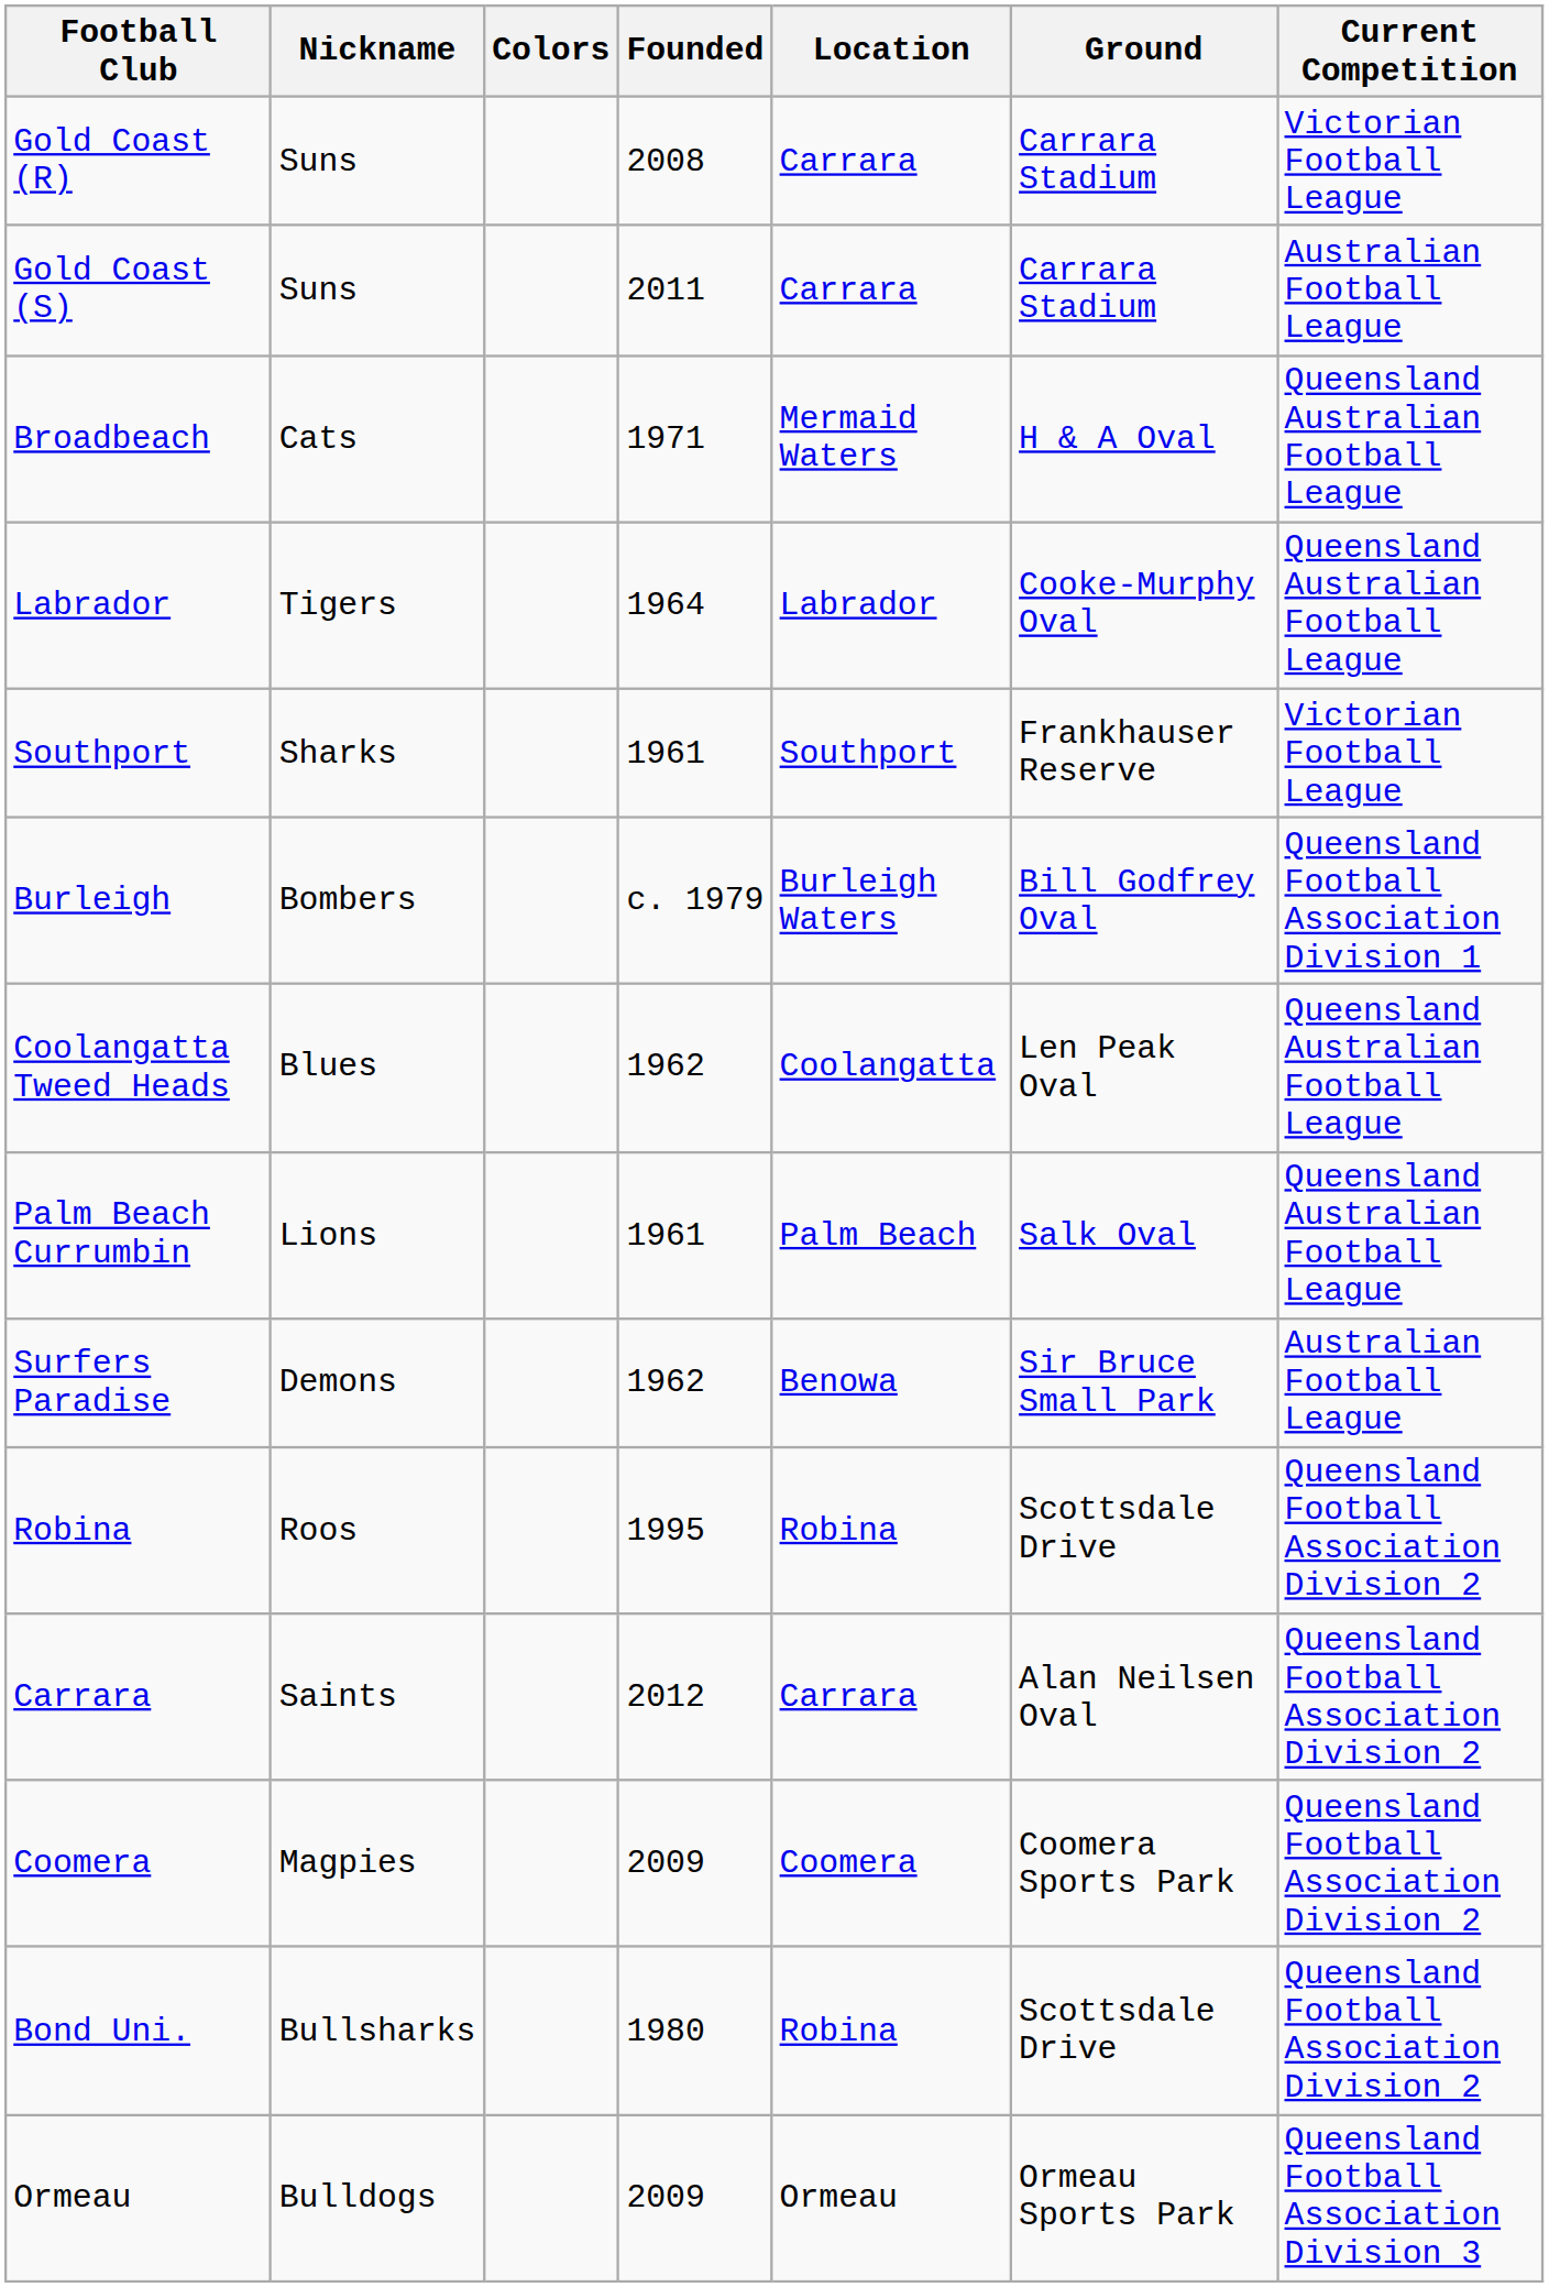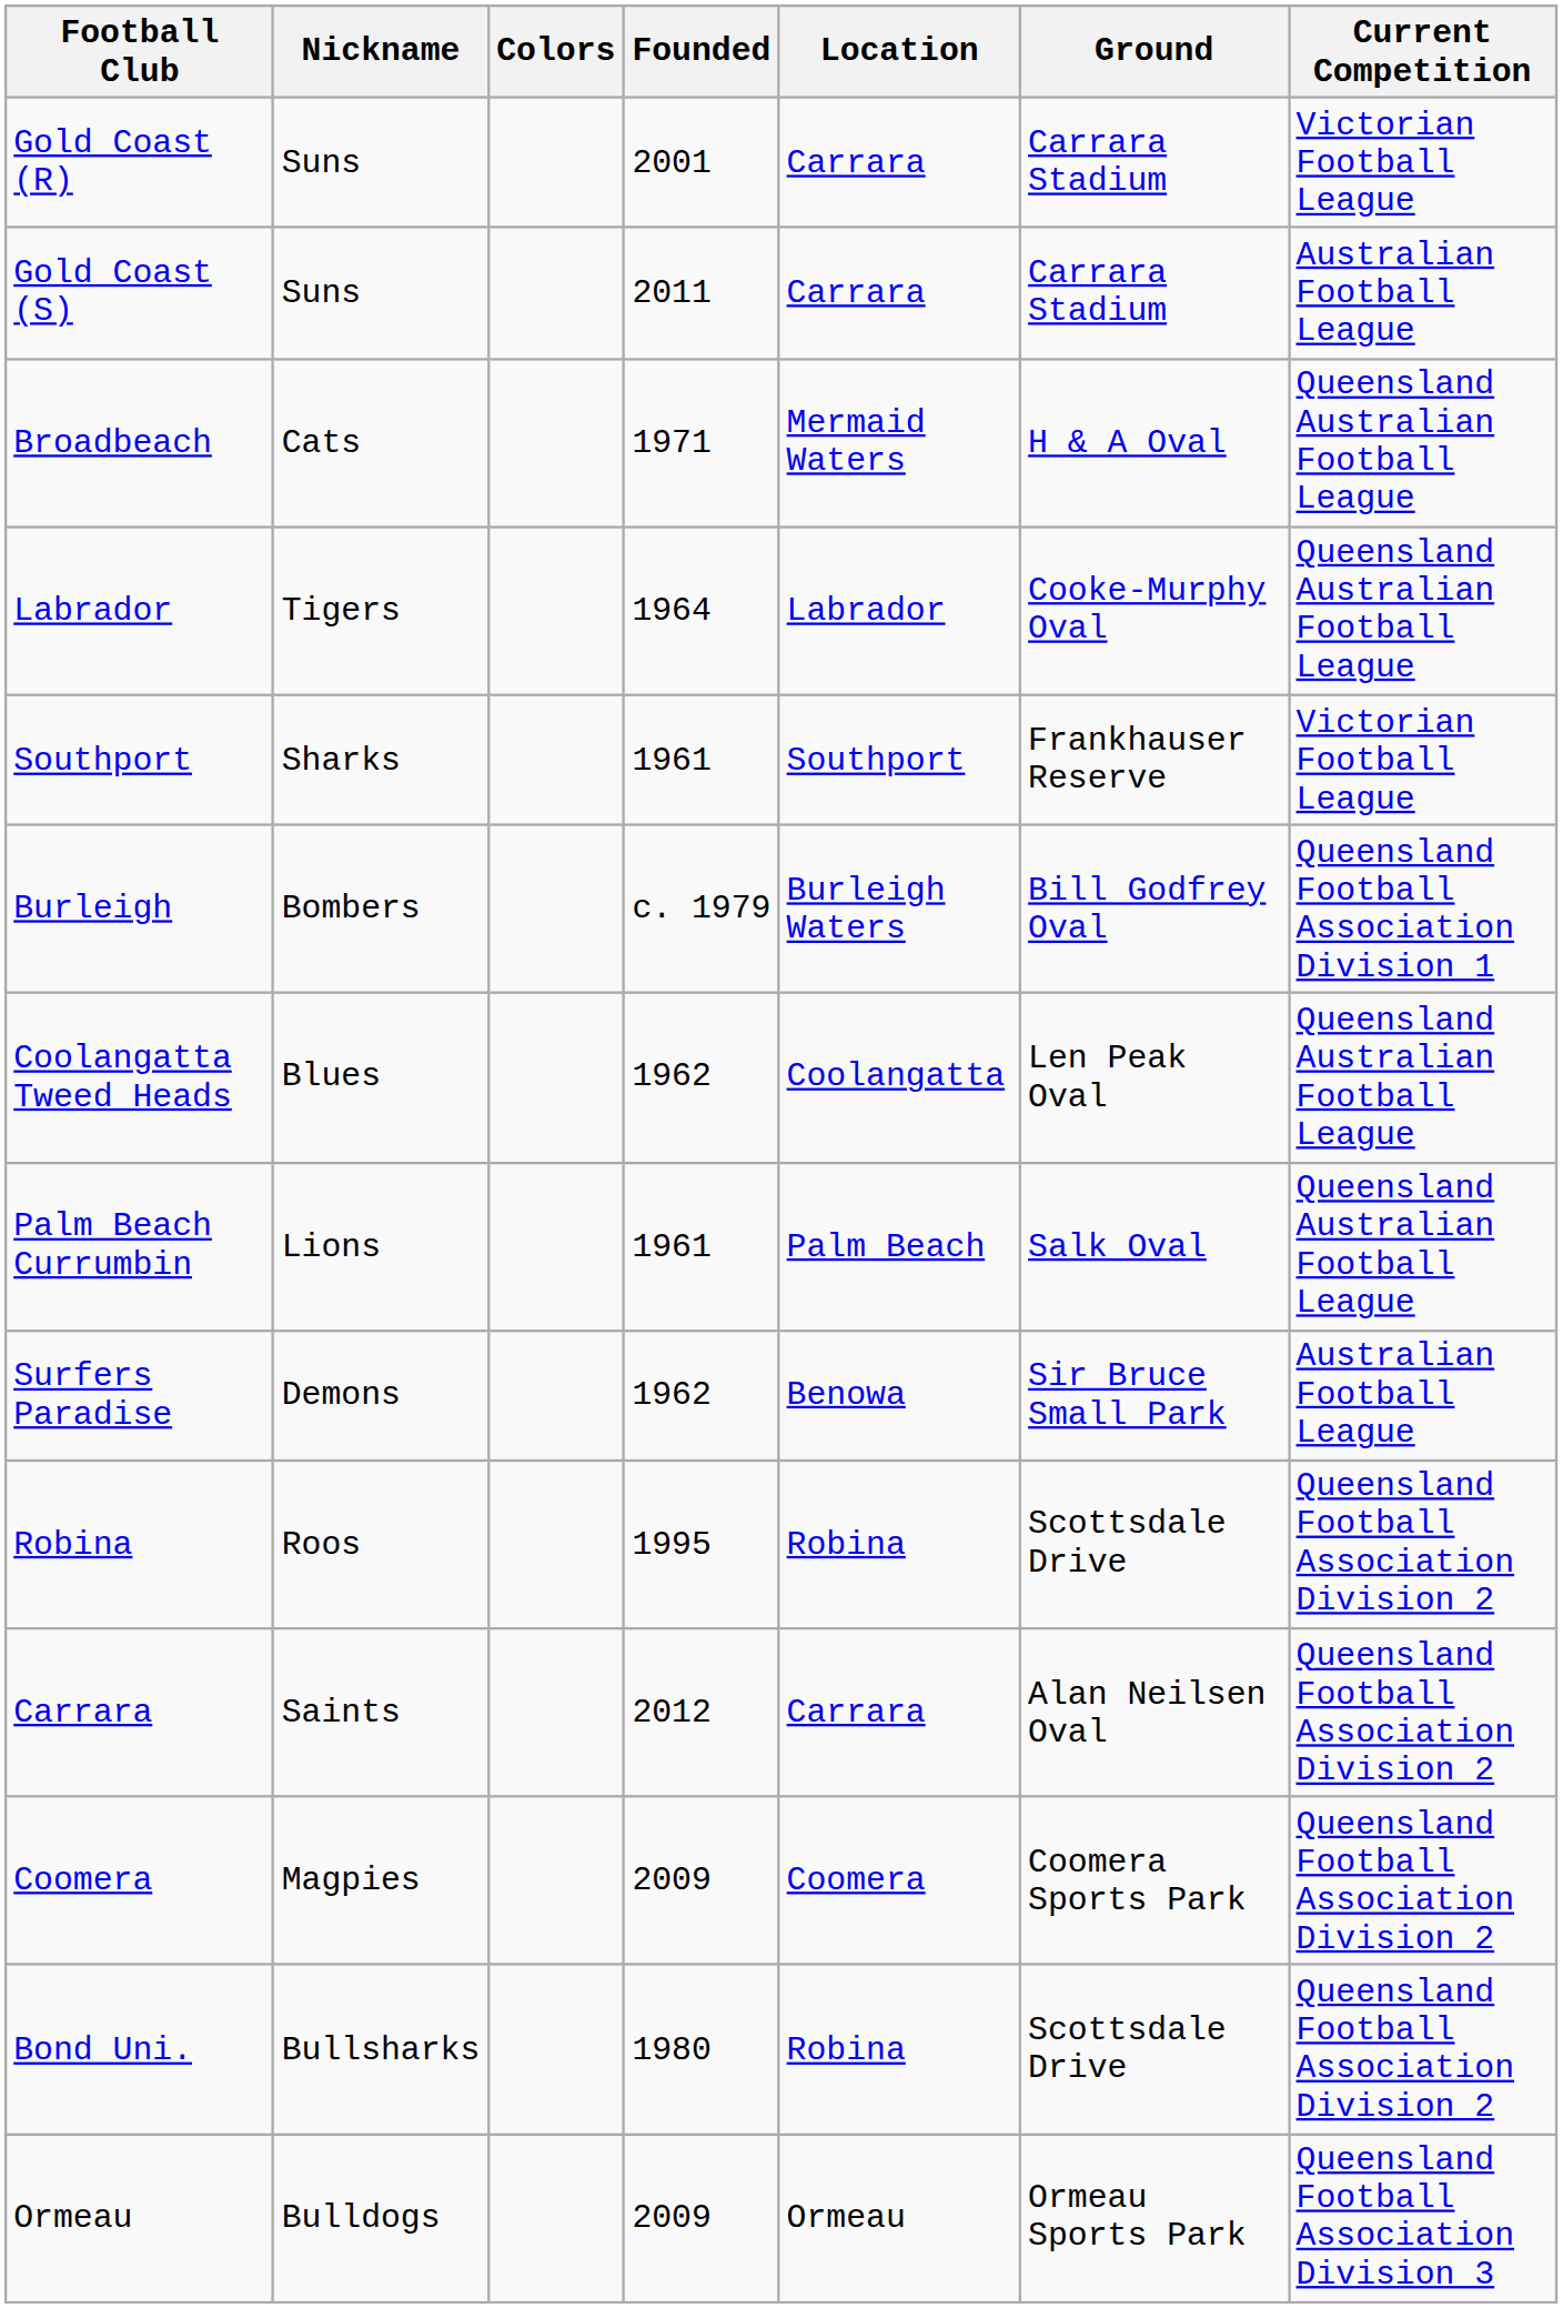Gold Coast (R) | Founded: 2008 -> 2001
